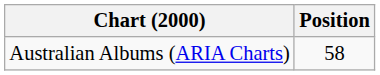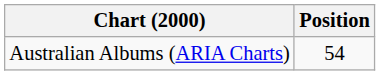Australian Albums (ARIA Charts) | Position: 58 -> 54
